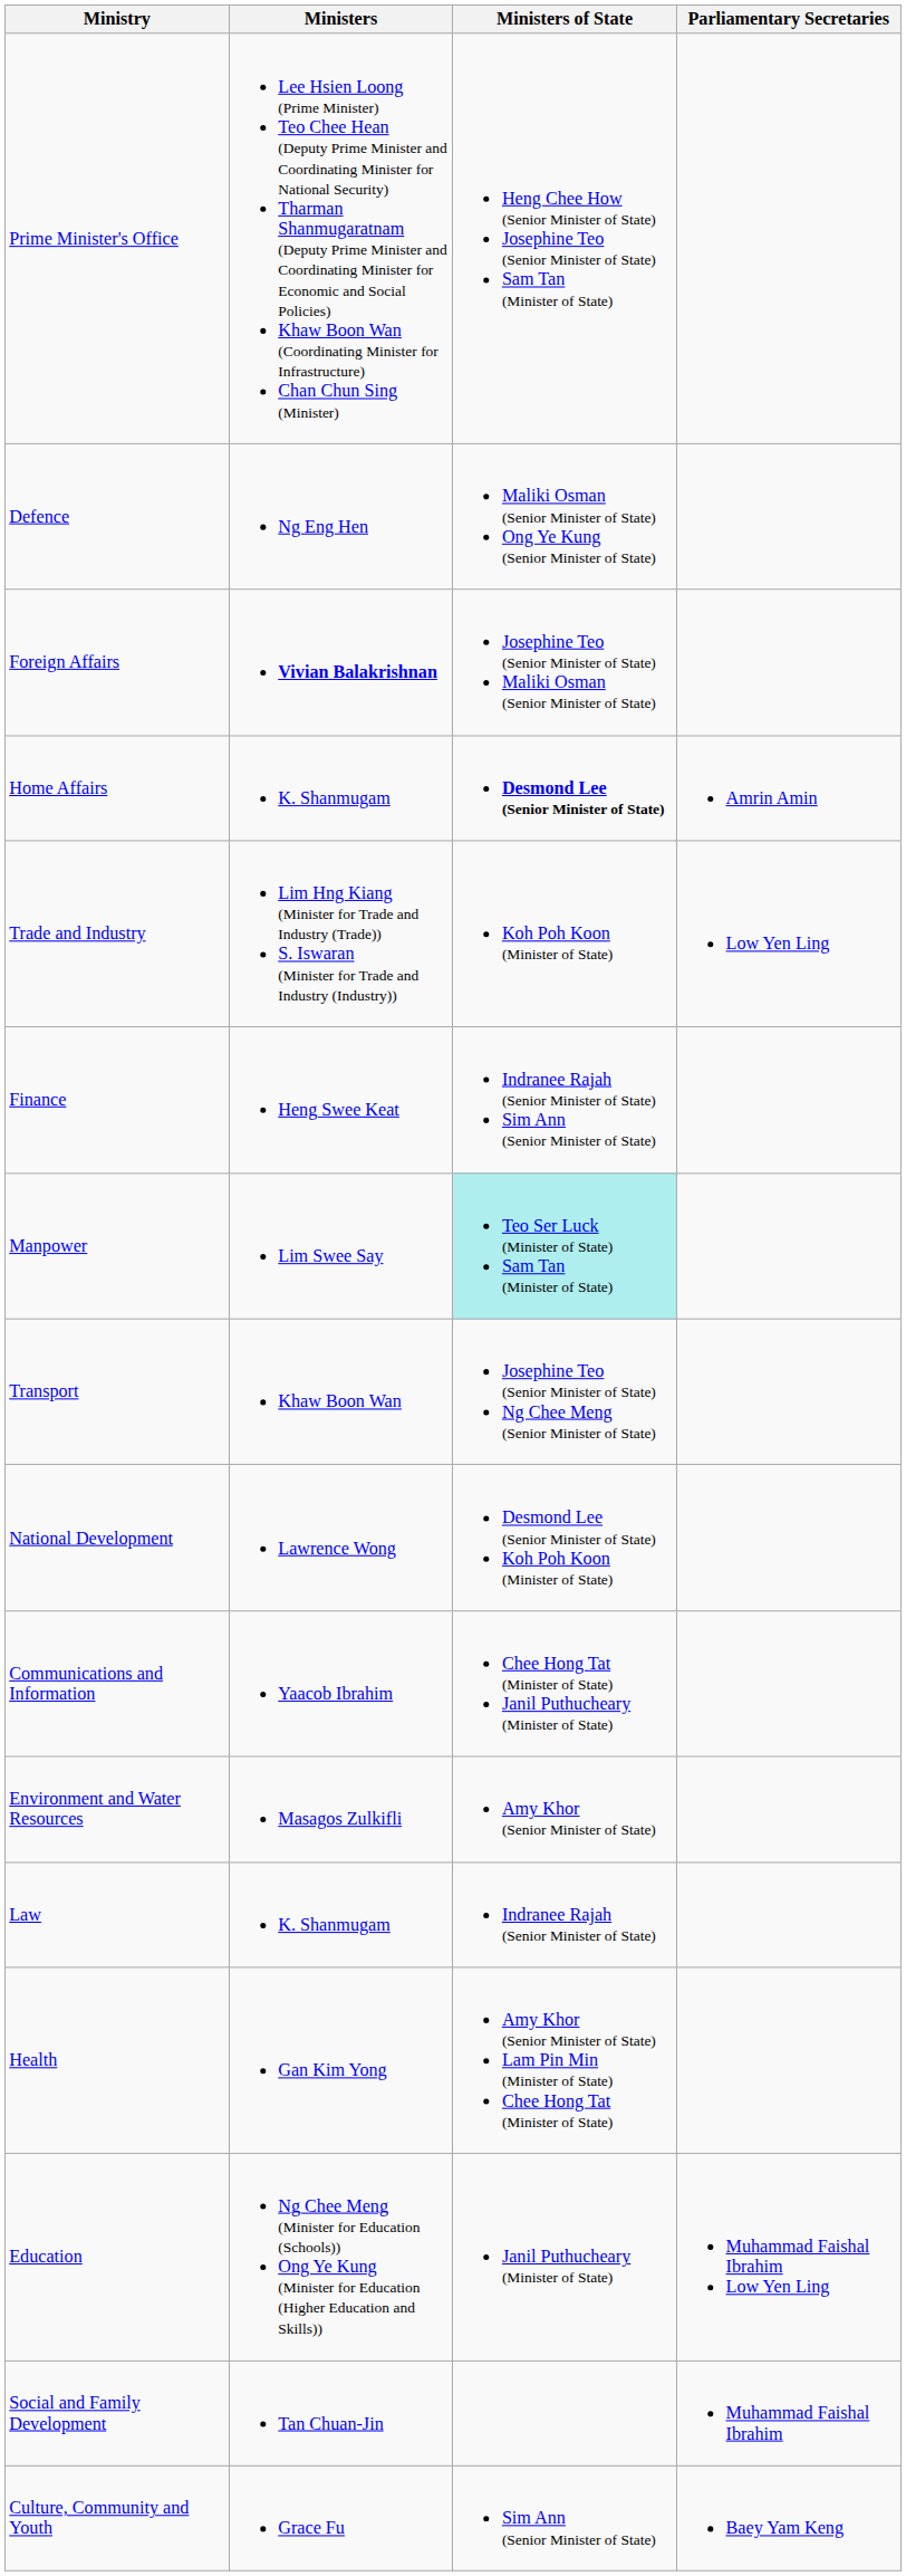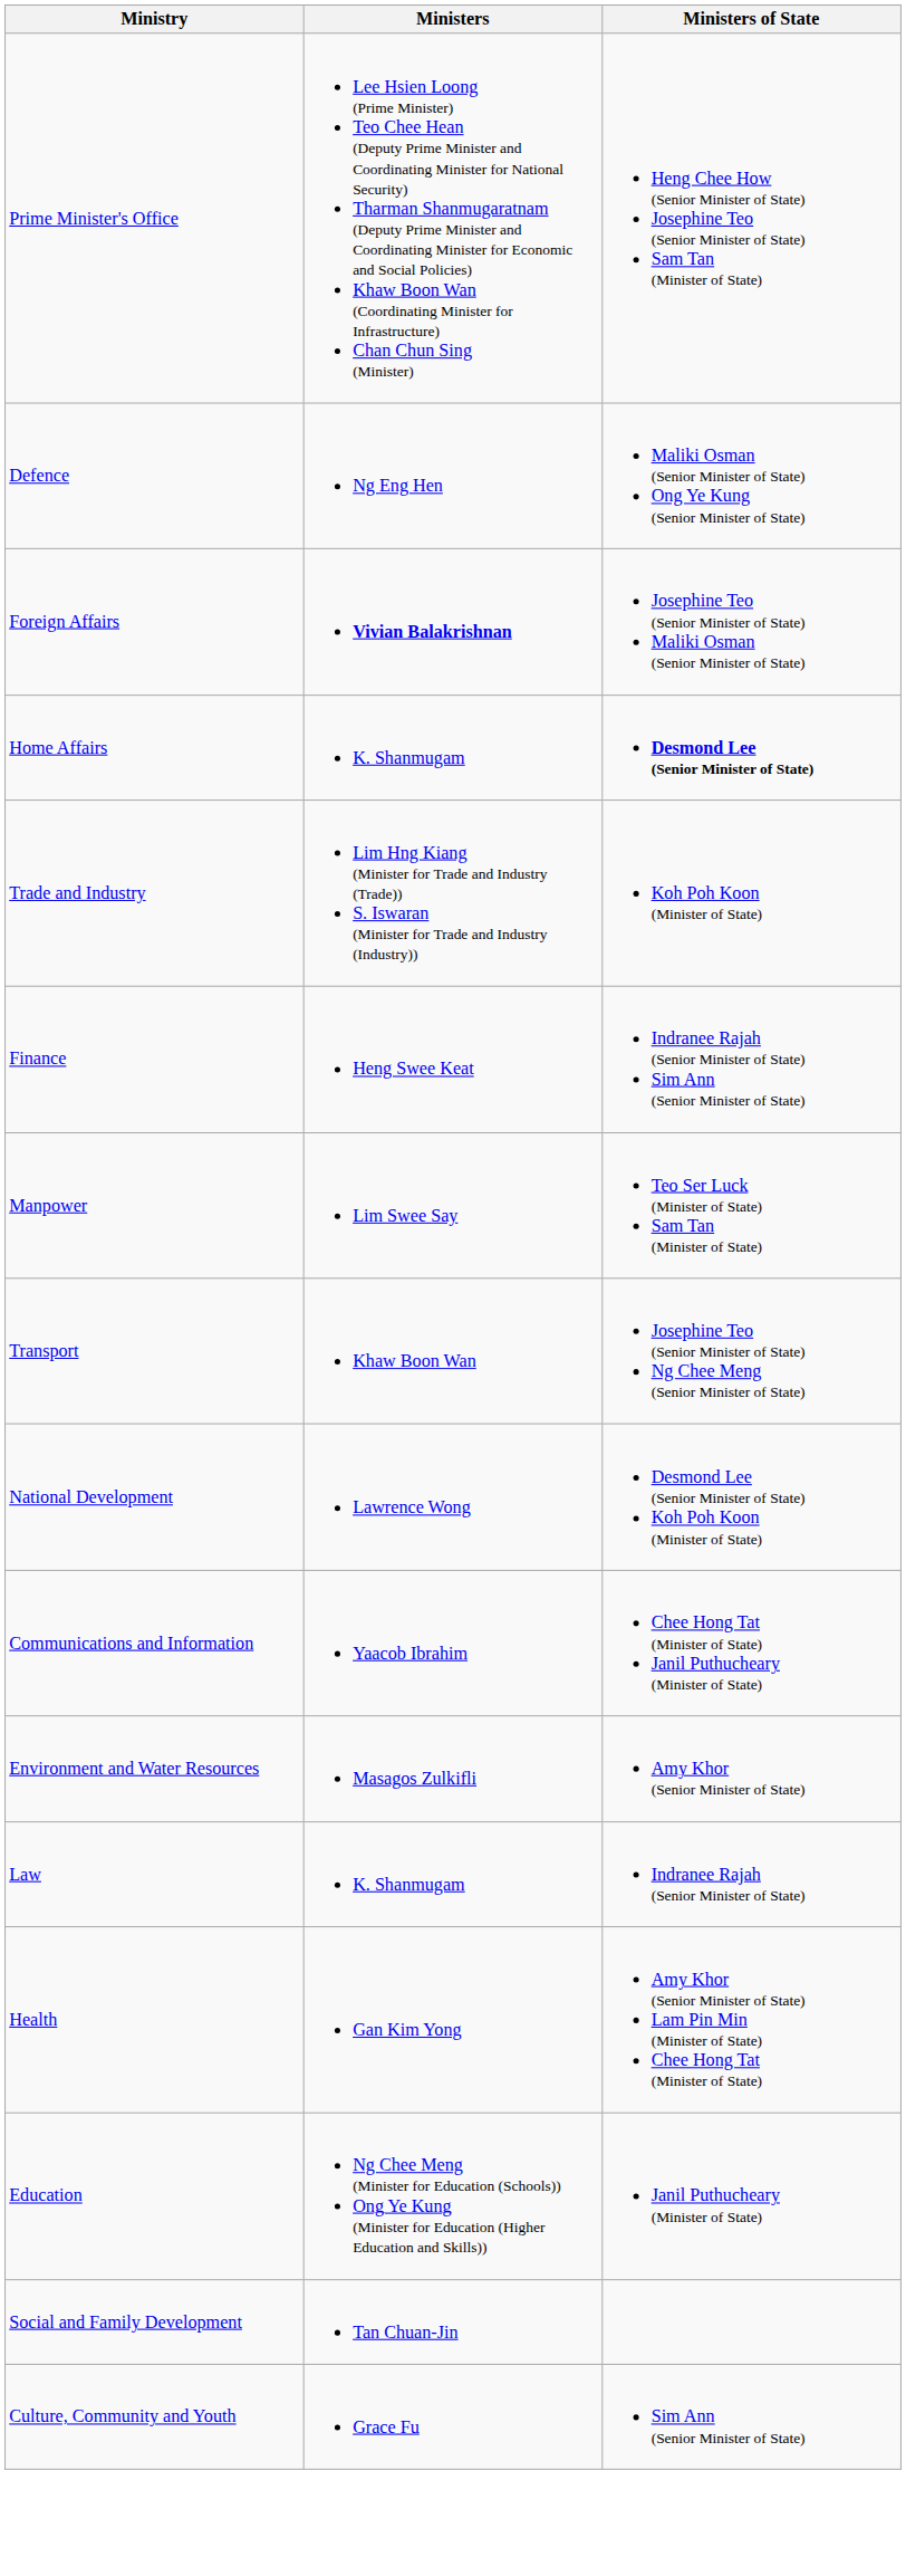- column: Parliamentary Secretaries | Amrin Amin | Low Yen Ling | Muhammad Faishal Ibrahim Low Yen Ling | Muhammad Faishal Ibrahim | Baey Yam Keng
Manpower | Ministers of State: paleturquoise background -> no background
